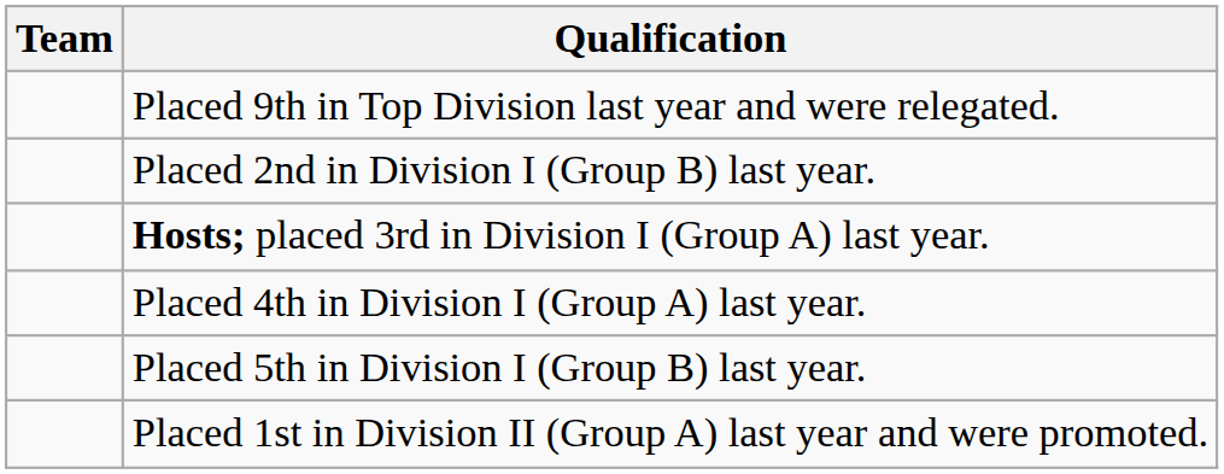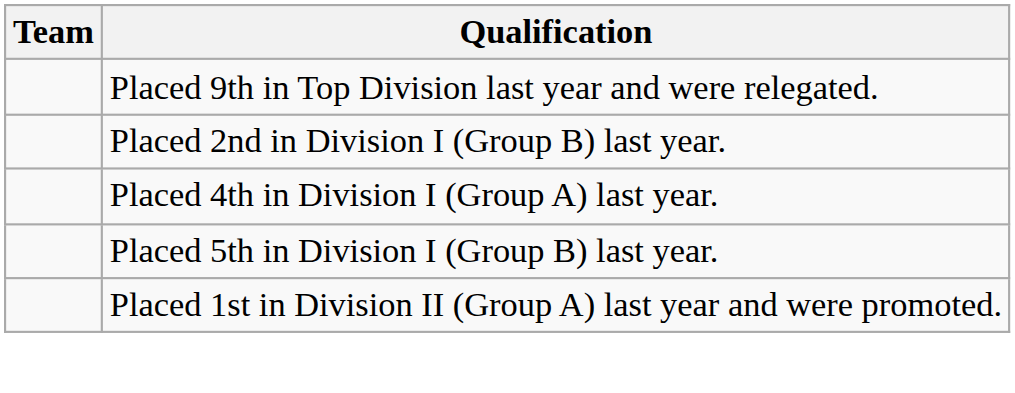- row: Hosts; placed 3rd in Division I (Group A) last year.
